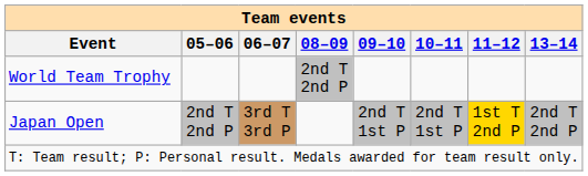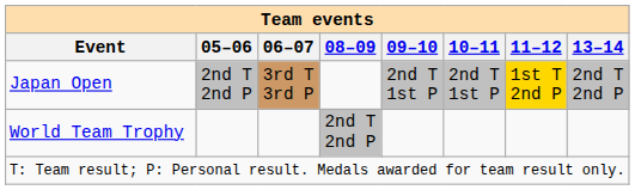rows swapped: World Team Trophy <-> Japan Open
